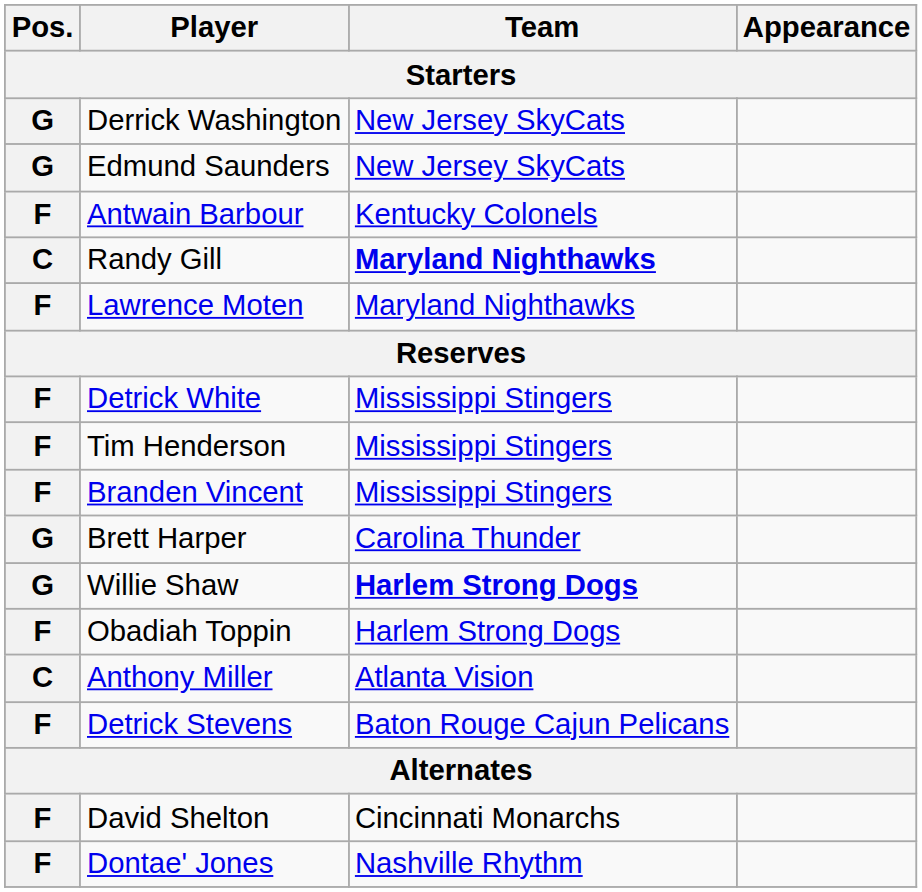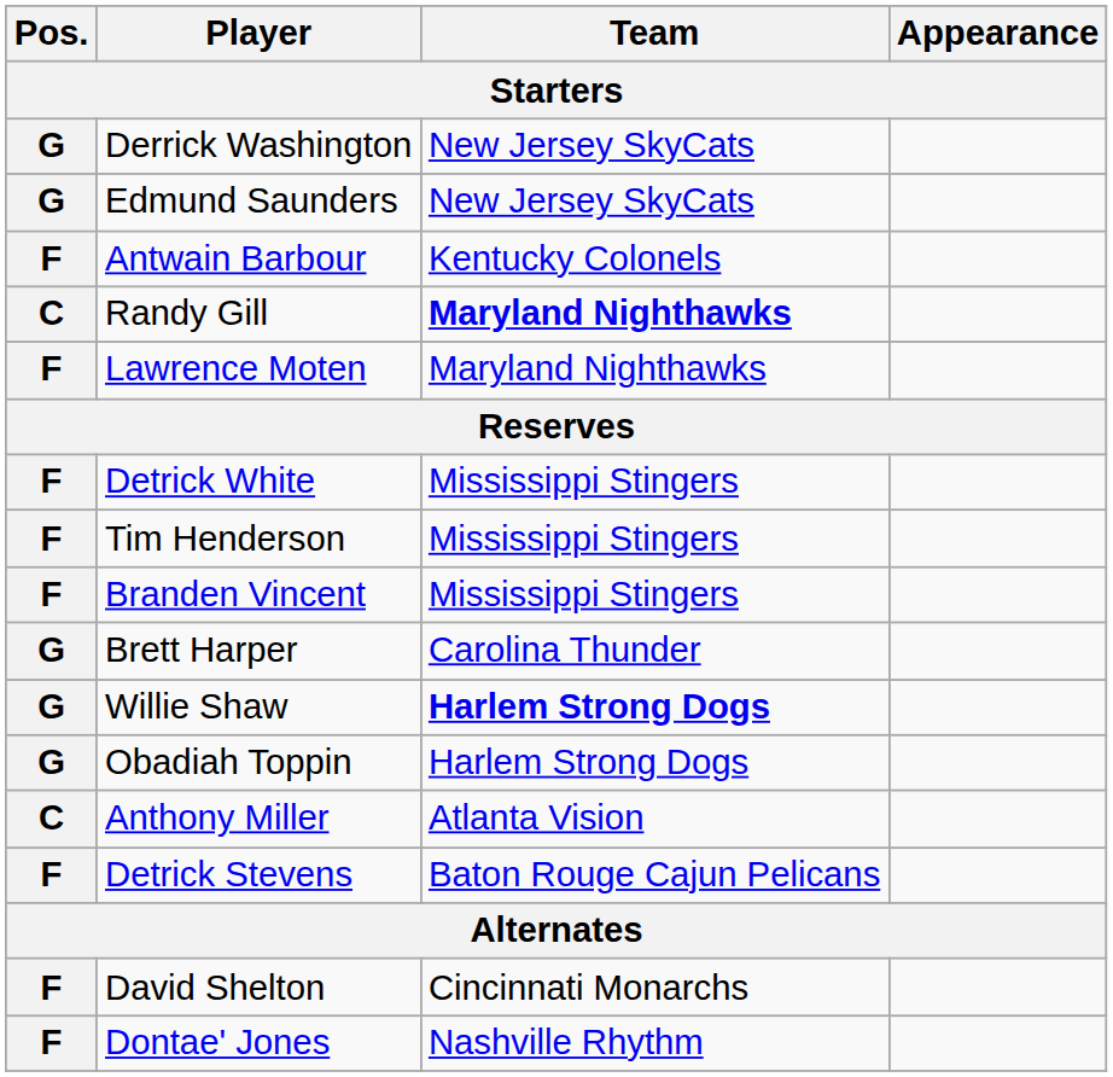Obadiah Toppin | Pos.: F -> G
